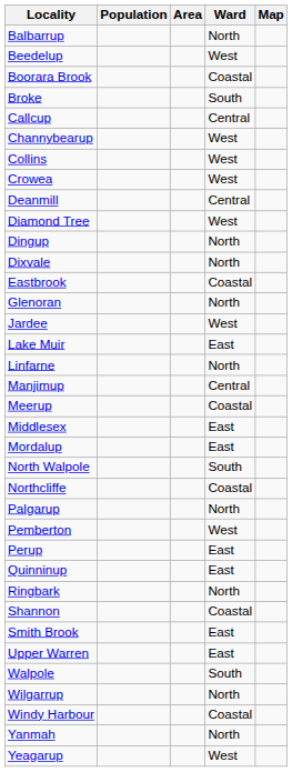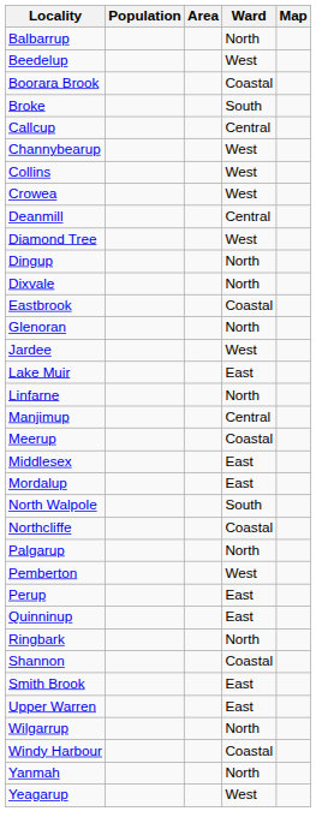- row: Walpole | South
